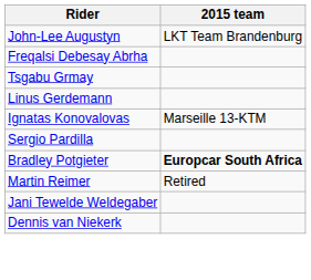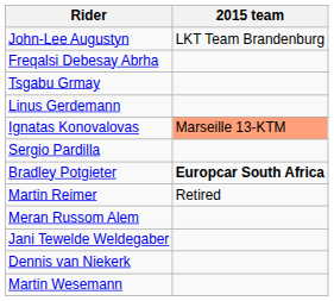Ignatas Konovalovas | 2015 team: no background -> lightsalmon background
+ row: Meran Russom Alem
+ row: Martin Wesemann
